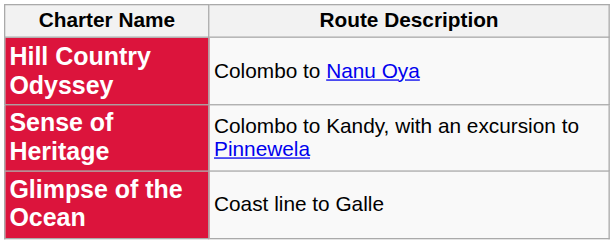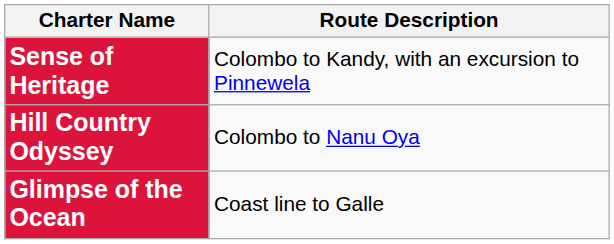rows swapped: Hill Country Odyssey <-> Sense of Heritage
